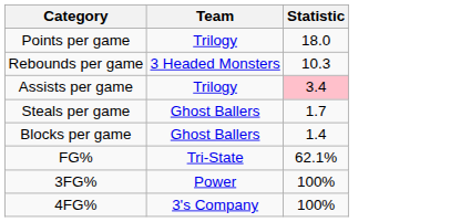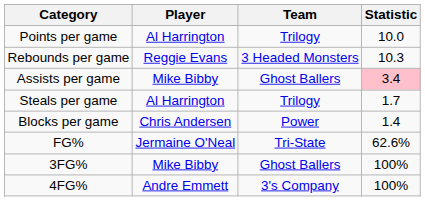+ column: Player | Al Harrington | Reggie Evans | Mike Bibby | Al Harrington | Chris Andersen | Jermaine O'Neal | Mike Bibby | Andre Emmett
Points per game | Statistic: 18.0 -> 10.0
Assists per game | Team: Trilogy -> Ghost Ballers
Steals per game | Team: Ghost Ballers -> Trilogy
Blocks per game | Team: Ghost Ballers -> Power
FG% | Statistic: 62.1% -> 62.6%
3FG% | Team: Power -> Ghost Ballers
